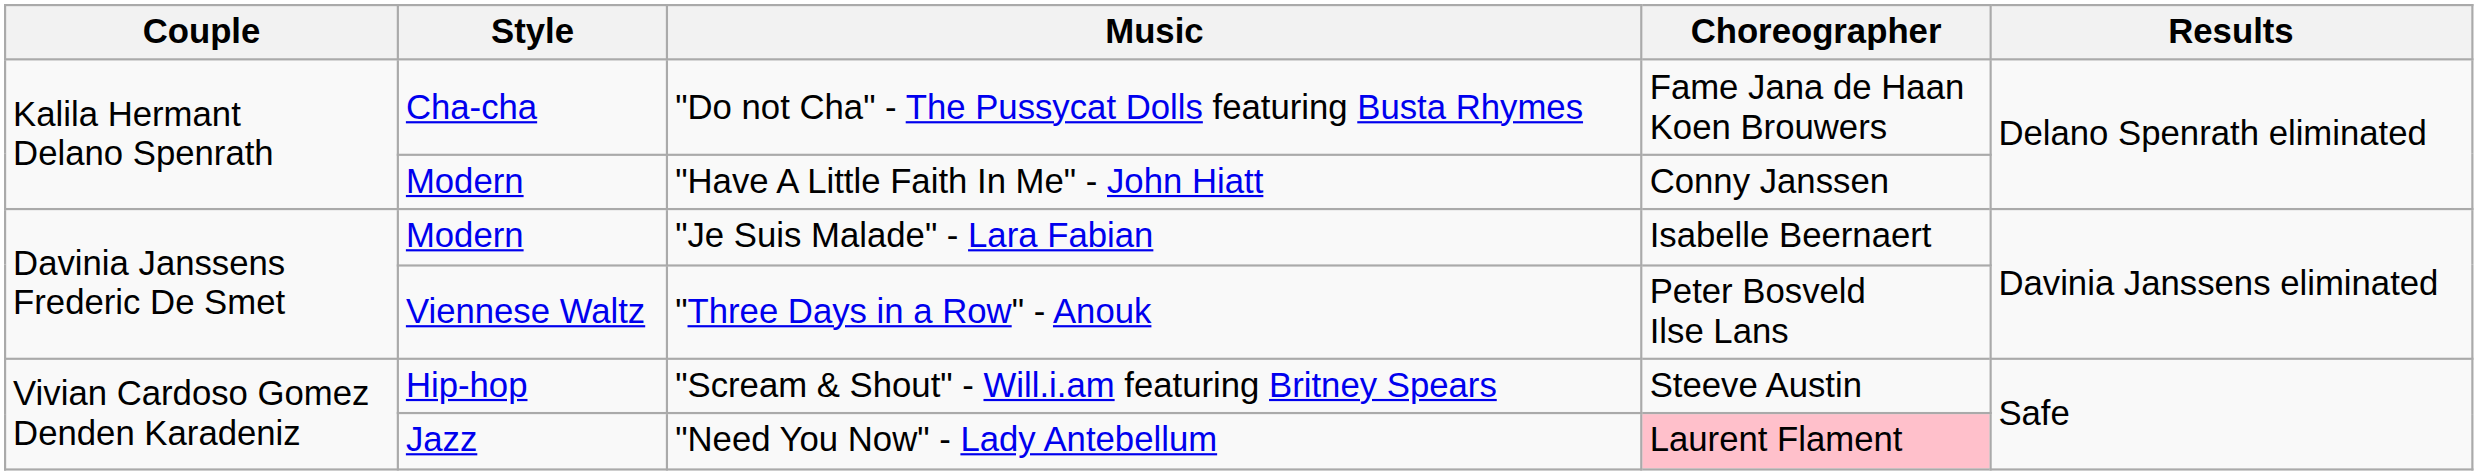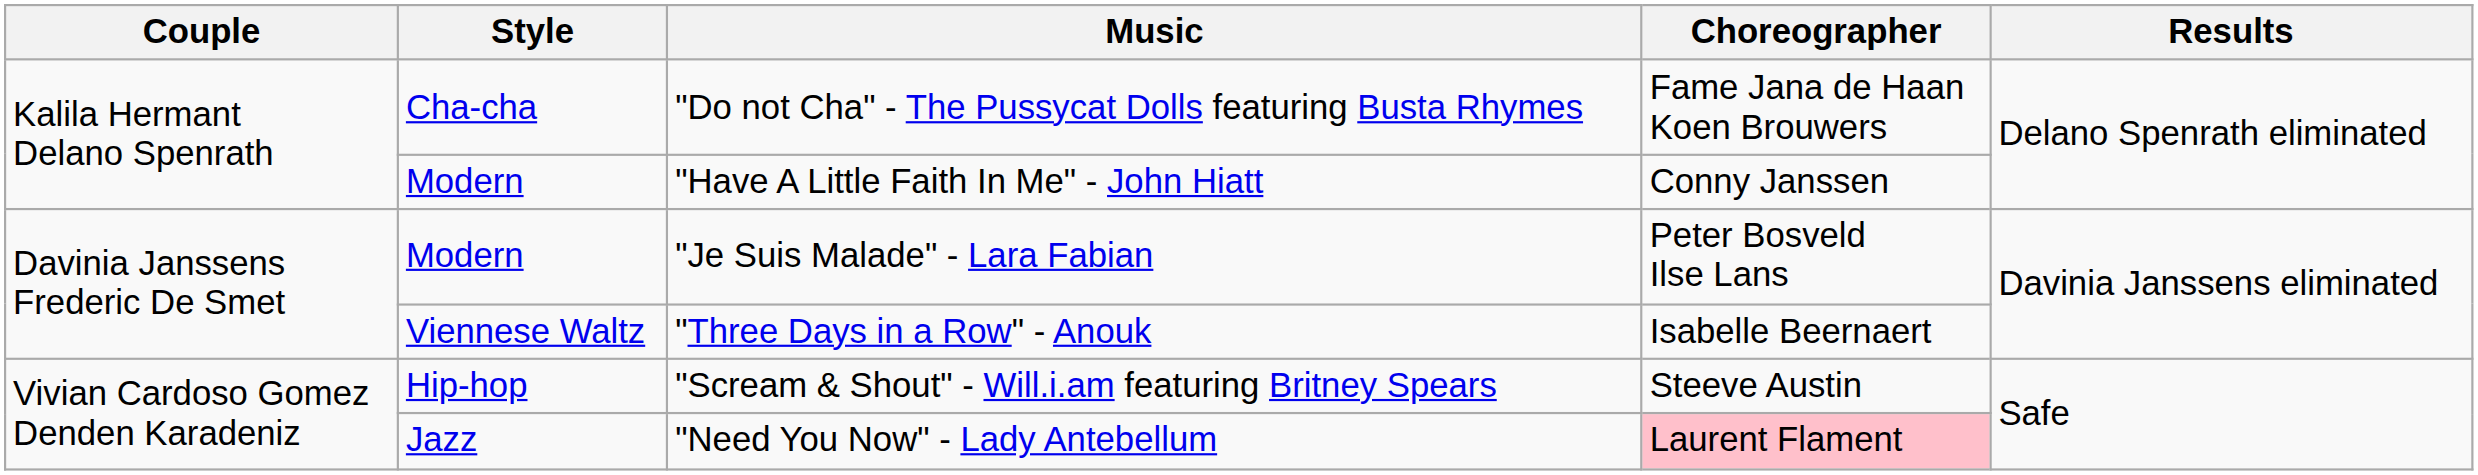"Je Suis Malade" - Lara Fabian | Choreographer: Isabelle Beernaert -> Peter Bosveld Ilse Lans
"Three Days in a Row" - Anouk | Choreographer: Peter Bosveld Ilse Lans -> Isabelle Beernaert
